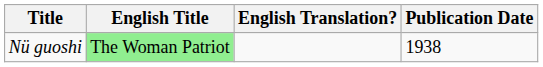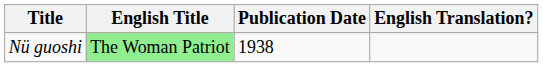columns swapped: Publication Date <-> English Translation?
